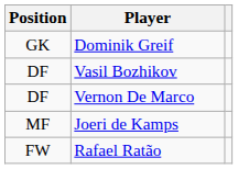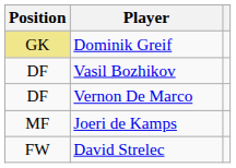Dominik Greif | Position: no background -> khaki background
- row: FW | Rafael Ratão
+ row: FW | David Strelec
